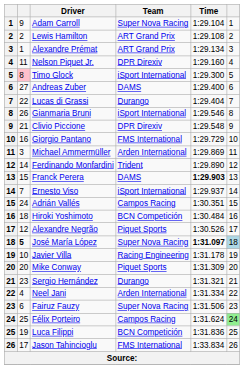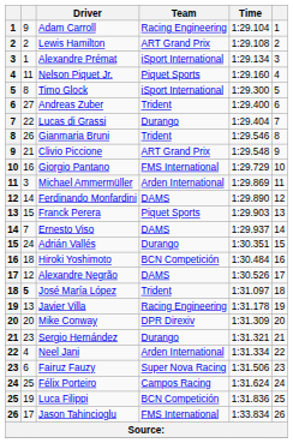Adam Carroll | Team: Super Nova Racing -> Racing Engineering
Alexandre Prémat | Team: ART Grand Prix -> iSport International
Nelson Piquet Jr. | Team: DPR Direxiv -> Piquet Sports
Timo Glock | column 2: pink background -> no background
Andreas Zuber | Team: DAMS -> Trident
Gianmaria Bruni | Team: iSport International -> Trident
Clivio Piccione | Team: DPR Direxiv -> ART Grand Prix
Ferdinando Monfardini | Team: Trident -> DAMS
Franck Perera | Team: DAMS -> Piquet Sports
Franck Perera | Time: bold -> normal
Ernesto Viso | Team: iSport International -> DAMS
Adrián Vallés | Team: Campos Racing -> Durango
Alexandre Negrão | Team: Piquet Sports -> DAMS
José María López | Team: Super Nova Racing -> Trident
José María López | Time: bold -> normal
José María López | column 6: lightblue background -> no background
Javier Villa | column 2: 10 -> 13
Mike Conway | Team: Piquet Sports -> DPR Direxiv
Félix Porteiro | column 6: lightgreen background -> no background
